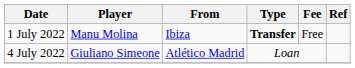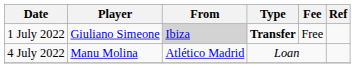1 July 2022 | Player: Manu Molina -> Giuliano Simeone
1 July 2022 | From: no background -> lightgrey background
4 July 2022 | Player: Giuliano Simeone -> Manu Molina
